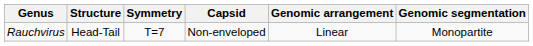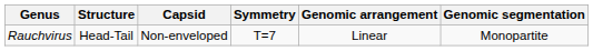columns swapped: Symmetry <-> Capsid
